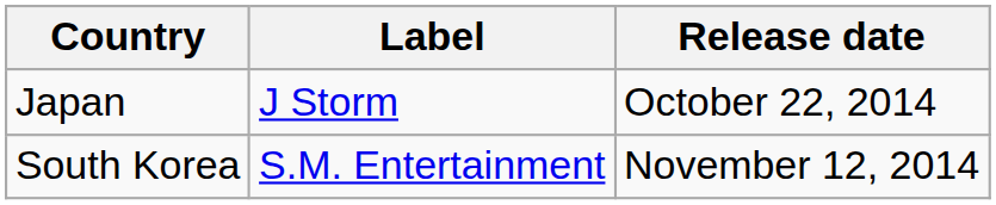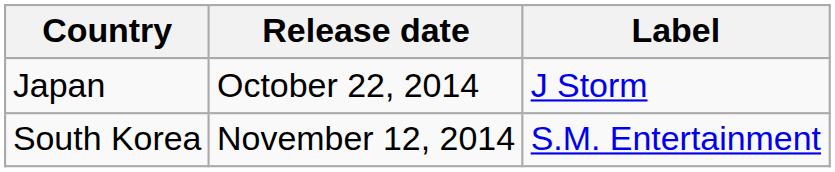columns swapped: Release date <-> Label
